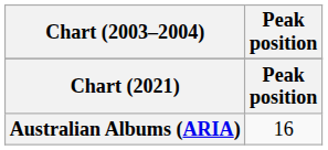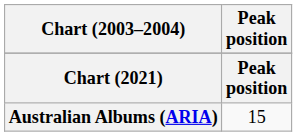Australian Albums (ARIA) | Peak position: 16 -> 15
